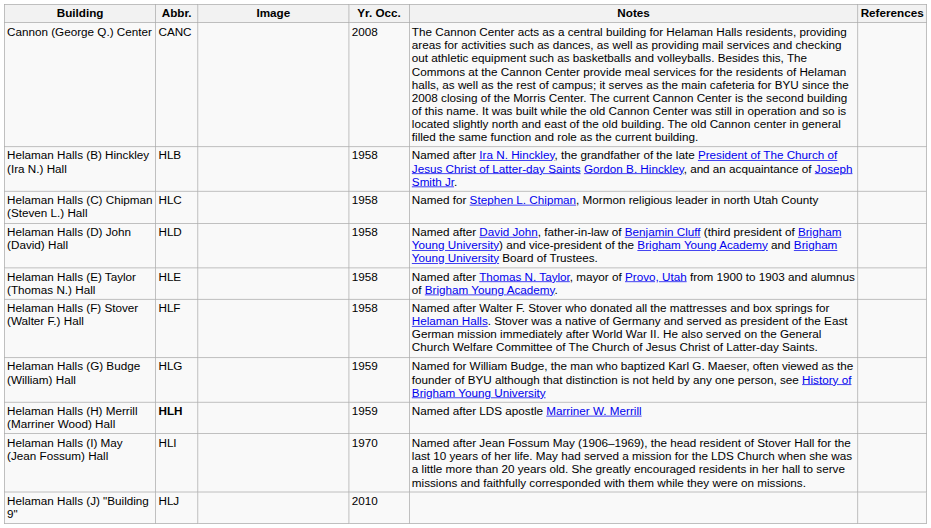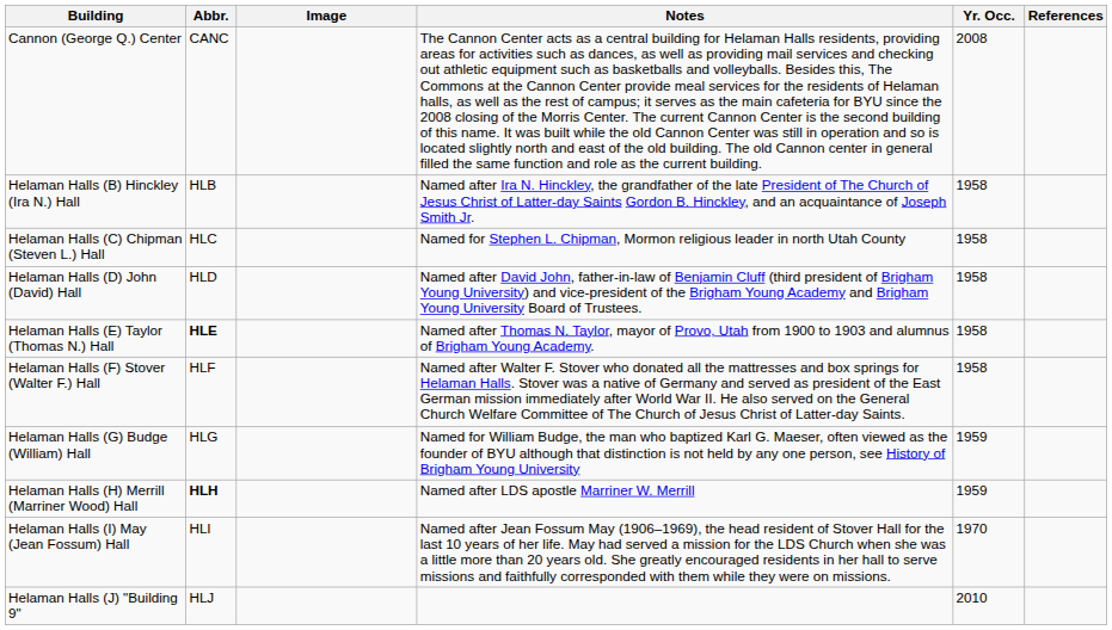columns swapped: Yr. Occ. <-> Notes
Helaman Halls (E) Taylor (Thomas N.) Hall | Abbr.: normal -> bold
